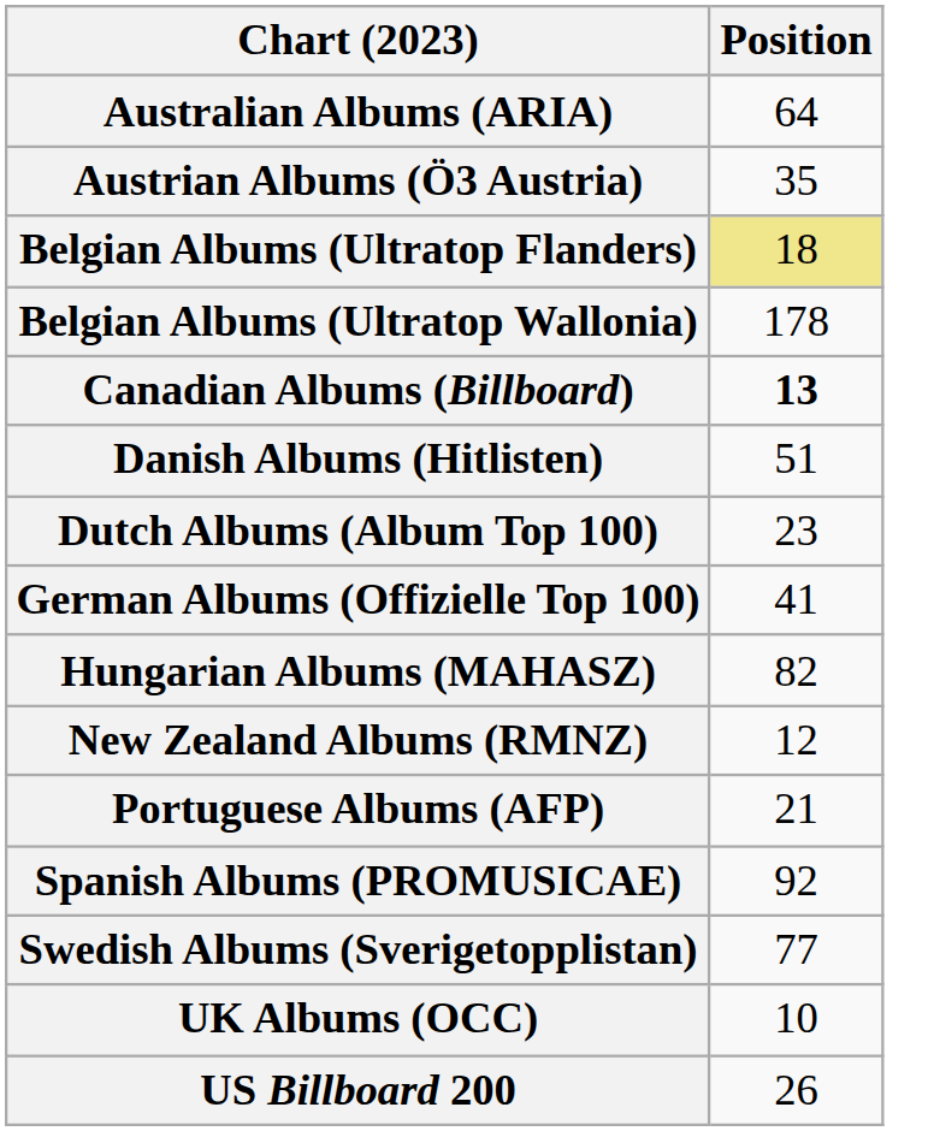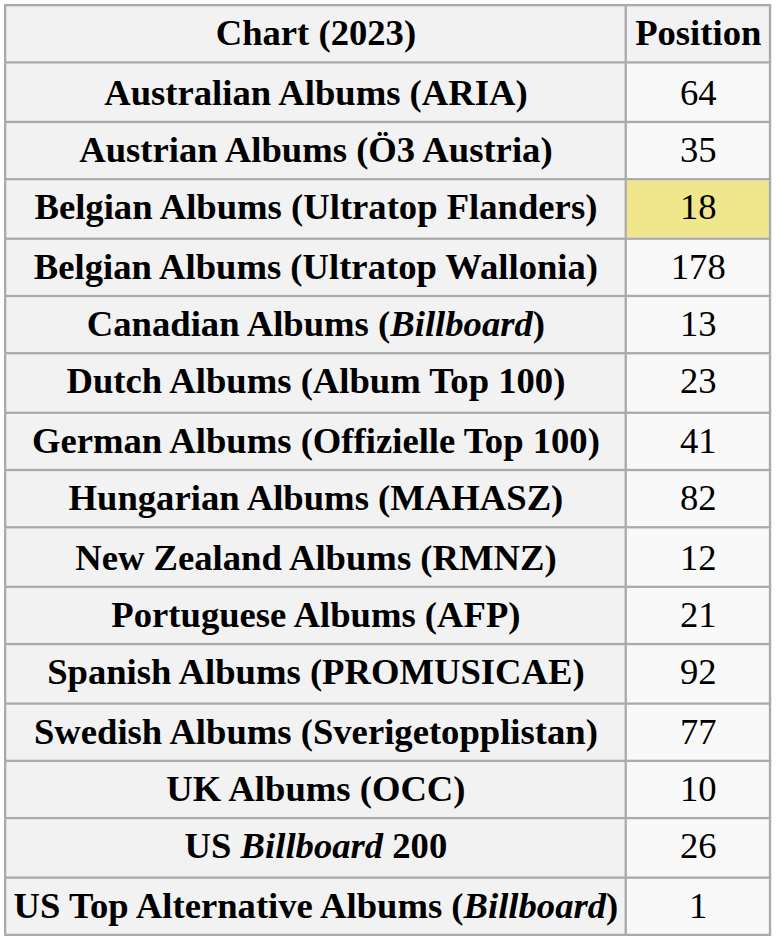Canadian Albums (Billboard) | Position: bold -> normal
- row: Danish Albums (Hitlisten) | 51
+ row: US Top Alternative Albums (Billboard) | 1
